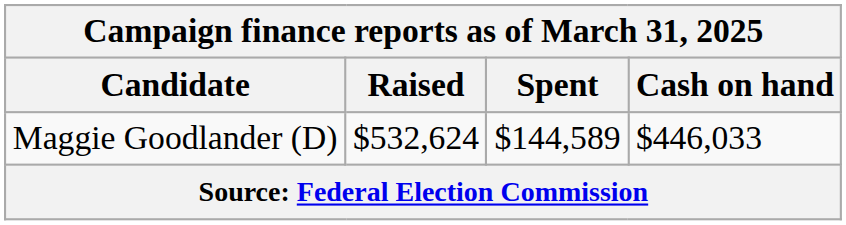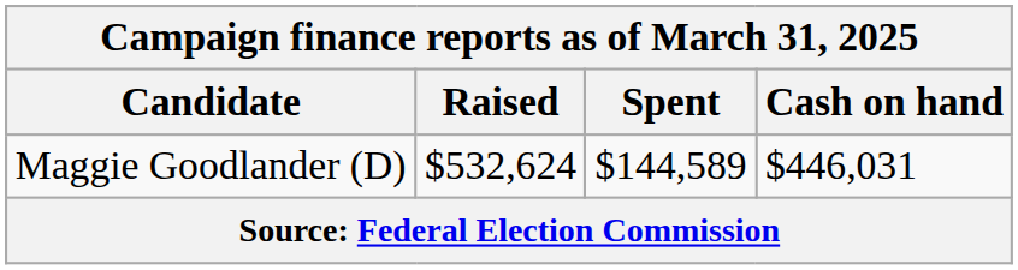Maggie Goodlander (D) | Cash on hand: $446,033 -> $446,031
